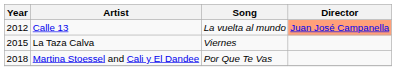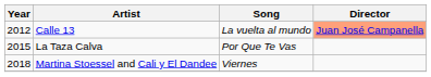La Taza Calva | Song: Viernes -> Por Que Te Vas
Martina Stoessel and Cali y El Dandee | Song: Por Que Te Vas -> Viernes
